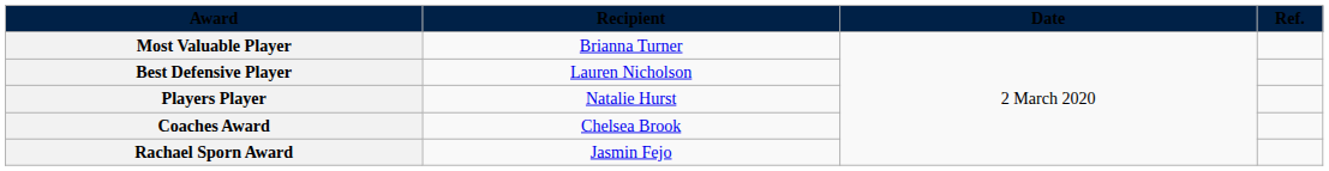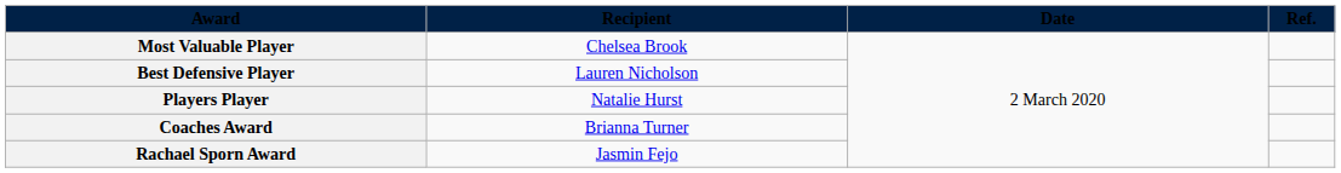Most Valuable Player | Recipient: Brianna Turner -> Chelsea Brook
Coaches Award | Recipient: Chelsea Brook -> Brianna Turner
